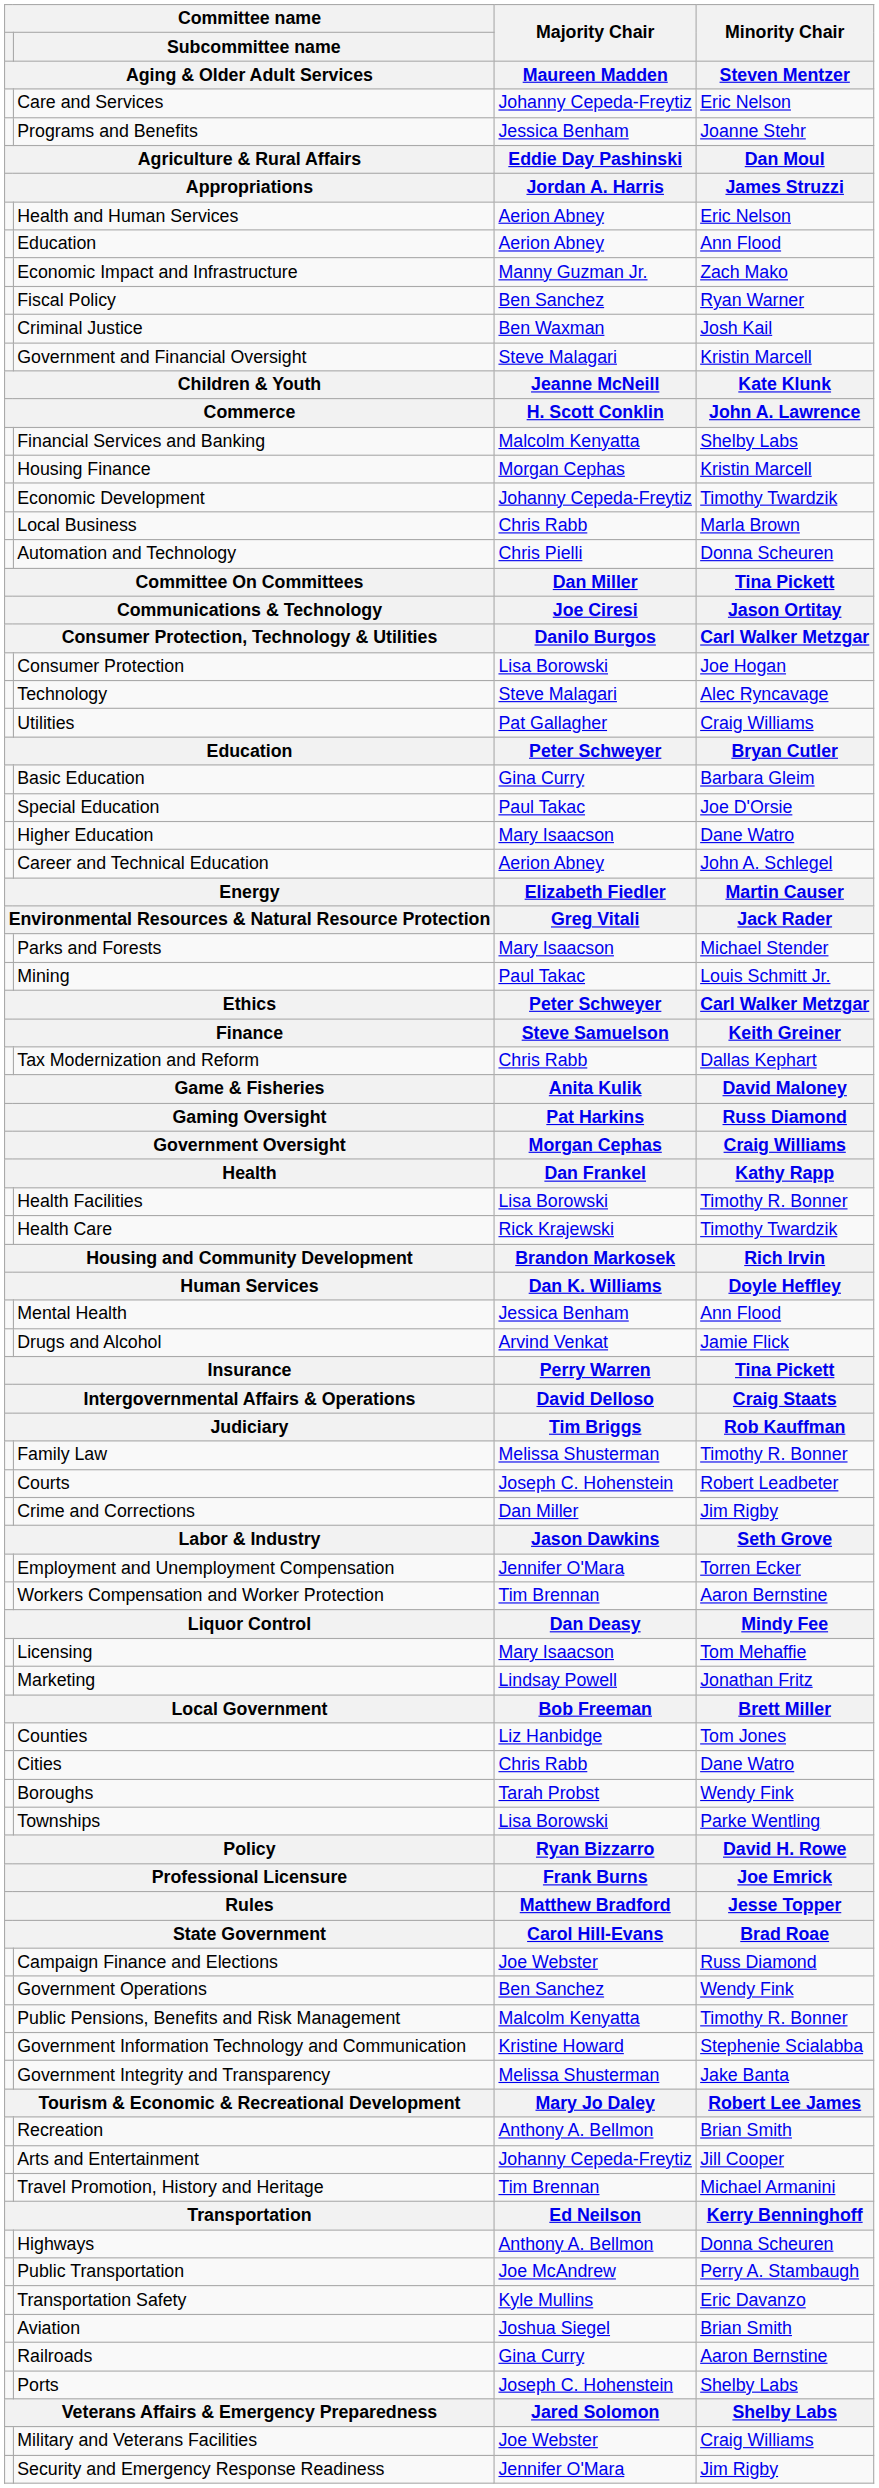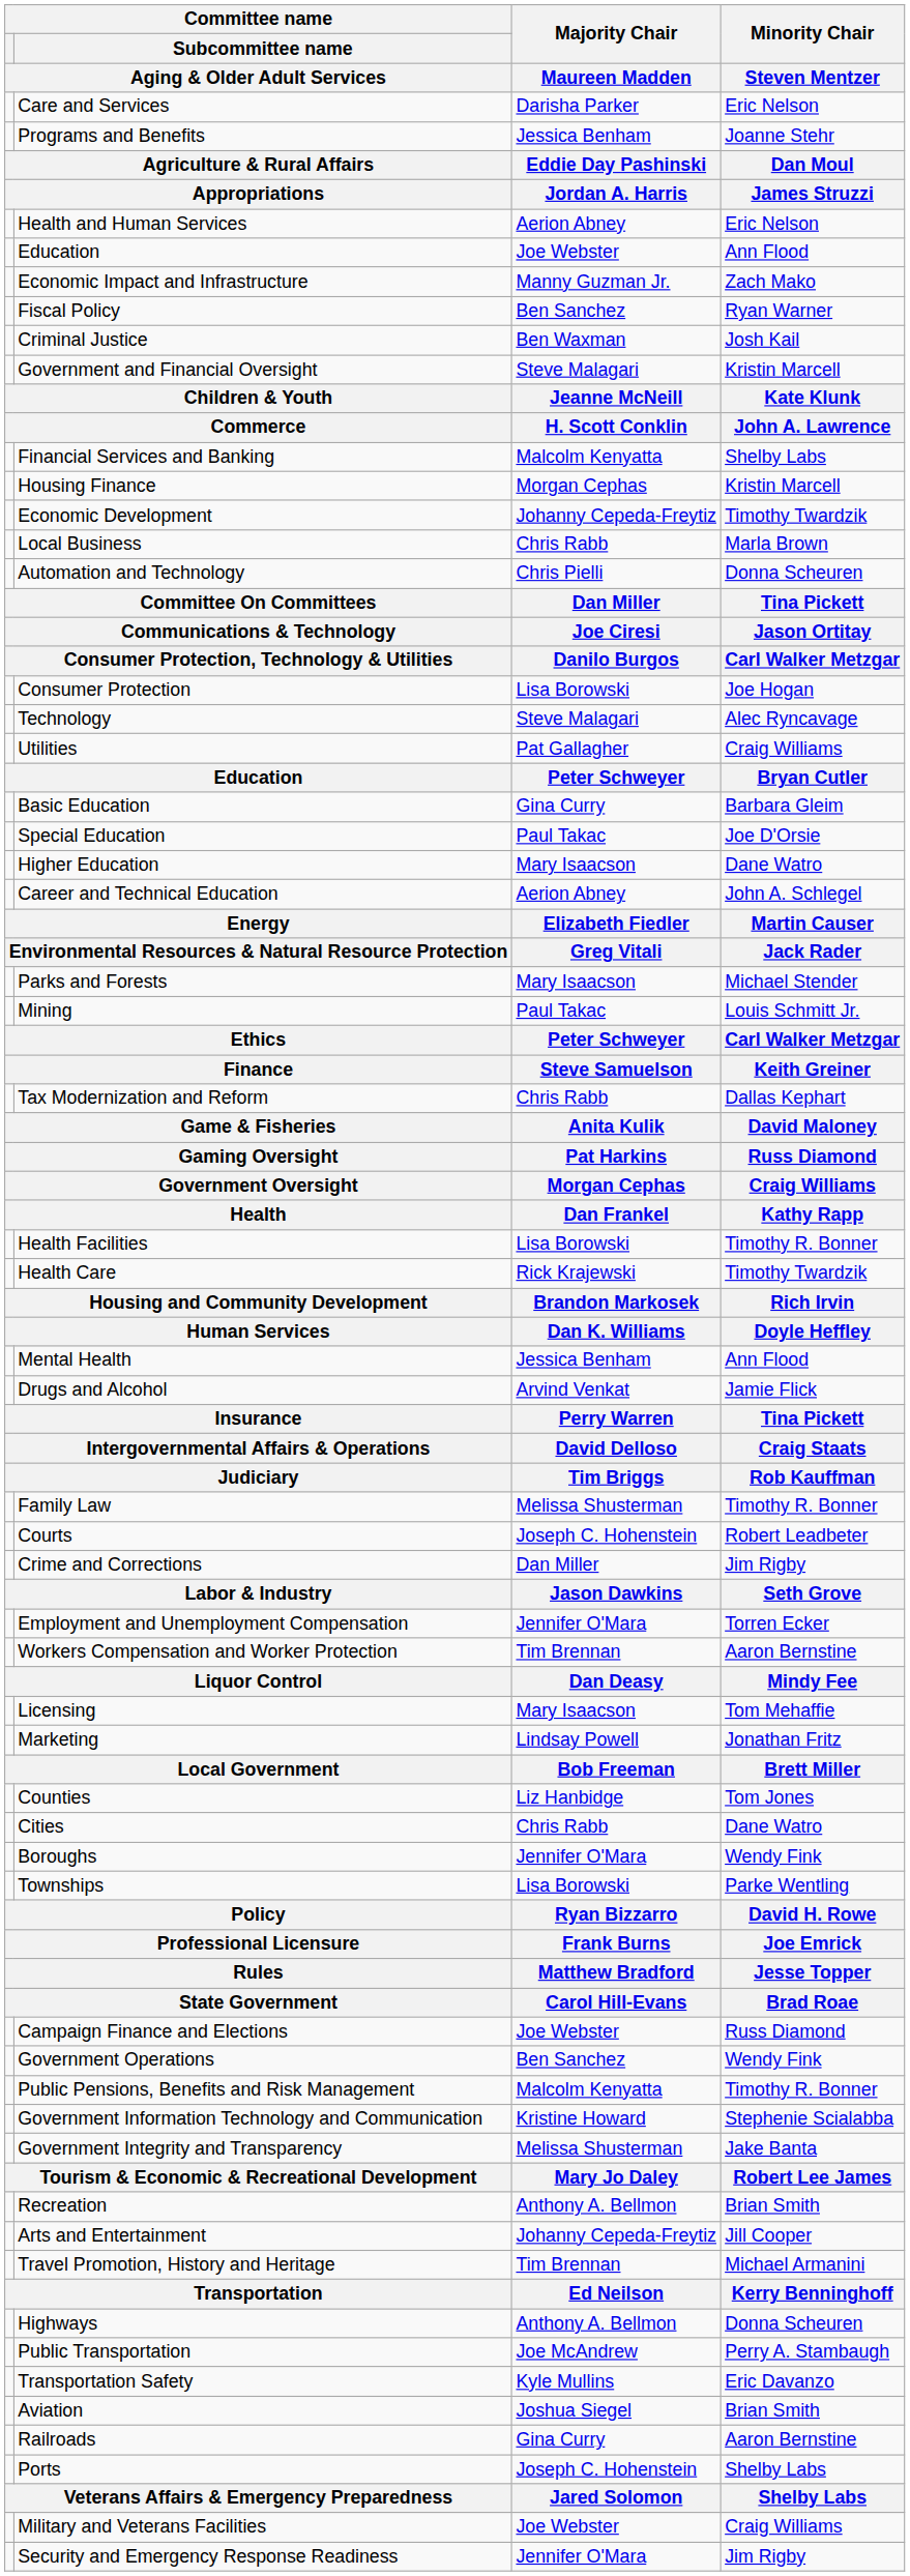Care and Services | Majority Chair / Maureen Madden: Johanny Cepeda-Freytiz -> Darisha Parker
Education / Ann Flood | Majority Chair / Maureen Madden: Aerion Abney -> Joe Webster
Boroughs | Majority Chair / Maureen Madden: Tarah Probst -> Jennifer O'Mara
